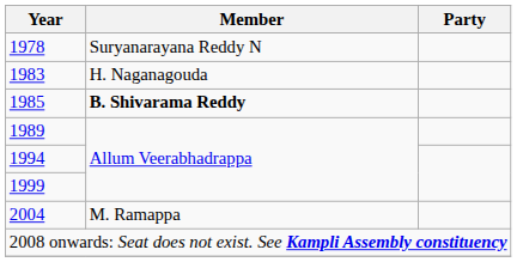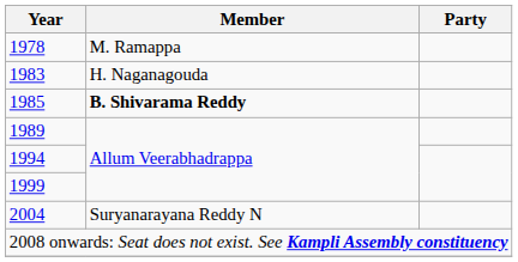1978 | Member: Suryanarayana Reddy N -> M. Ramappa
2004 | Member: M. Ramappa -> Suryanarayana Reddy N
